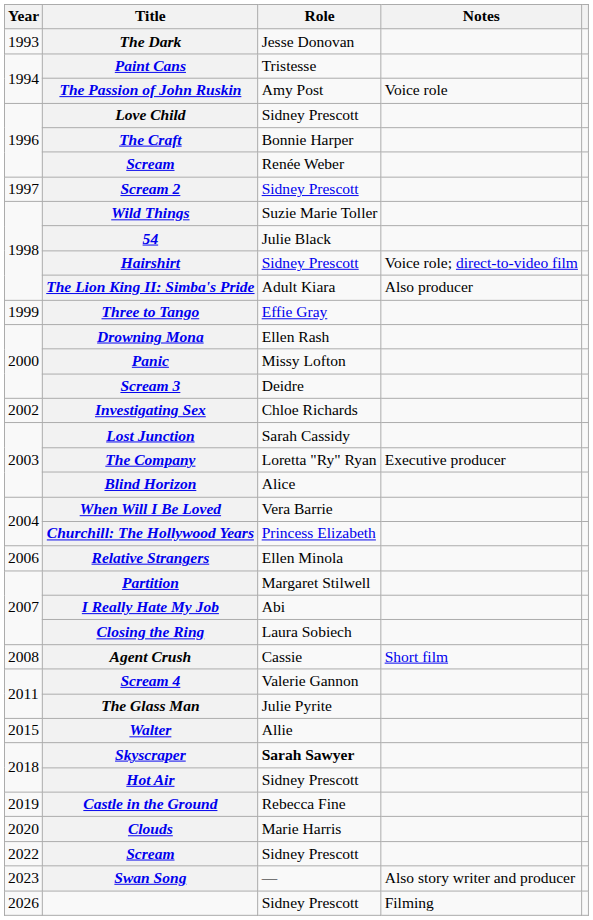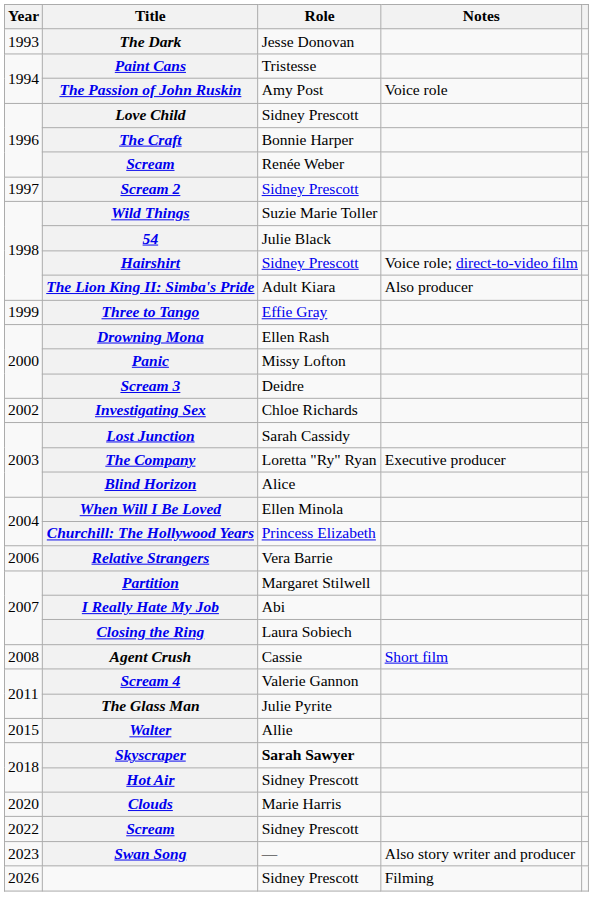When Will I Be Loved | Role: Vera Barrie -> Ellen Minola
Relative Strangers | Role: Ellen Minola -> Vera Barrie
- row: 2019 | Castle in the Ground | Rebecca Fine
